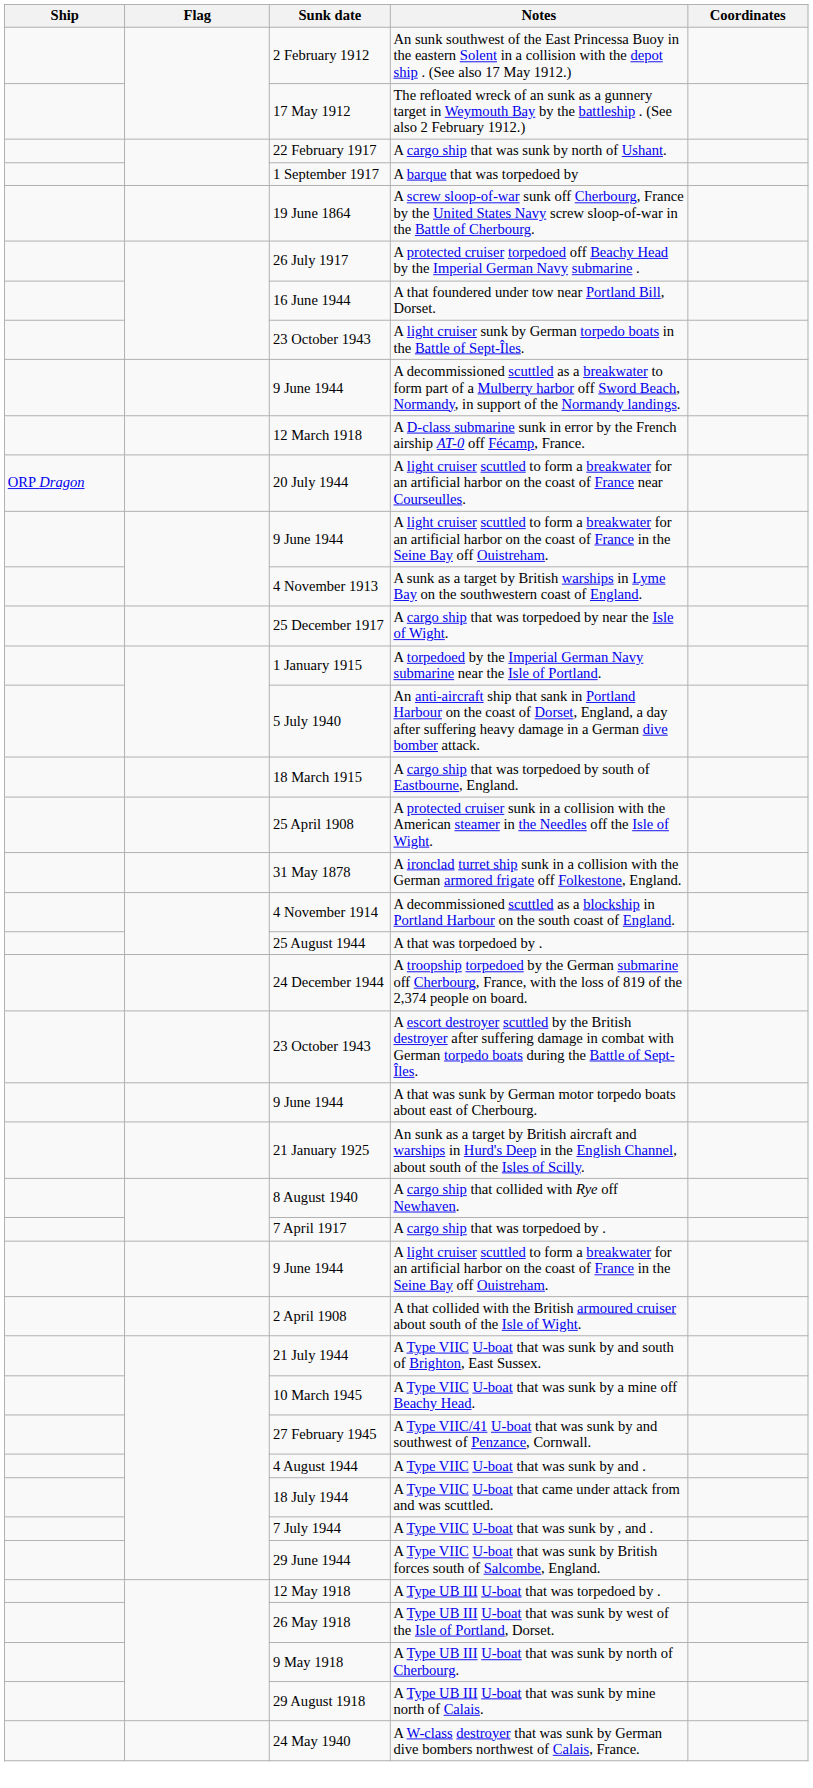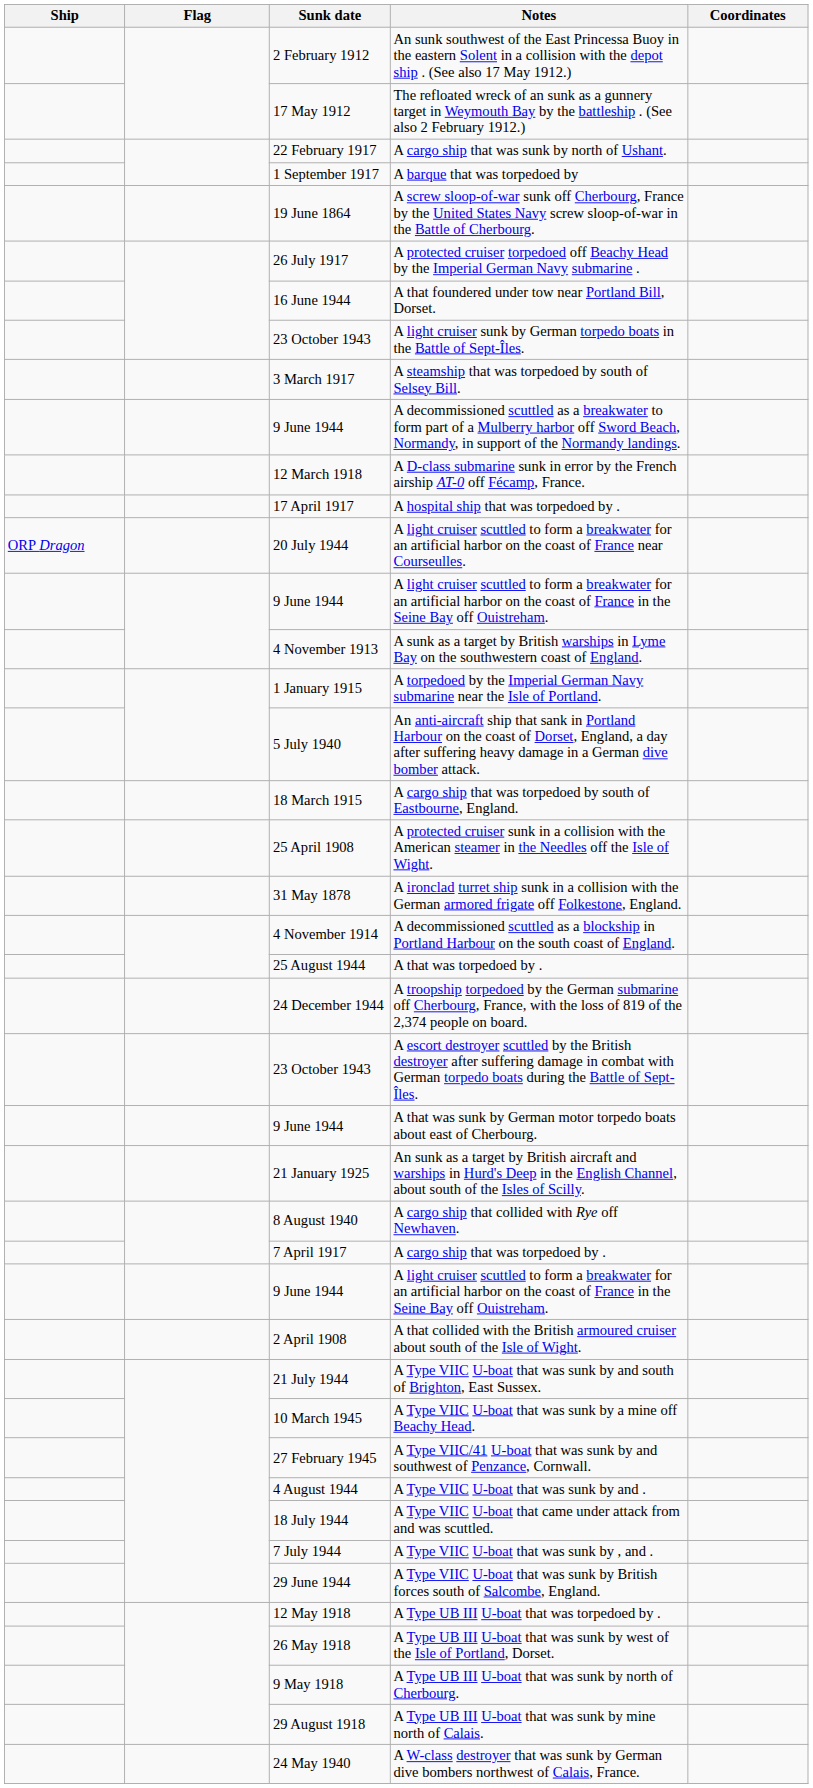+ row: 3 March 1917 | A steamship that was torpedoed by south of Selsey Bill.
+ row: 17 April 1917 | A hospital ship that was torpedoed by .
- row: 25 December 1917 | A cargo ship that was torpedoed by near the Isle of Wight.
